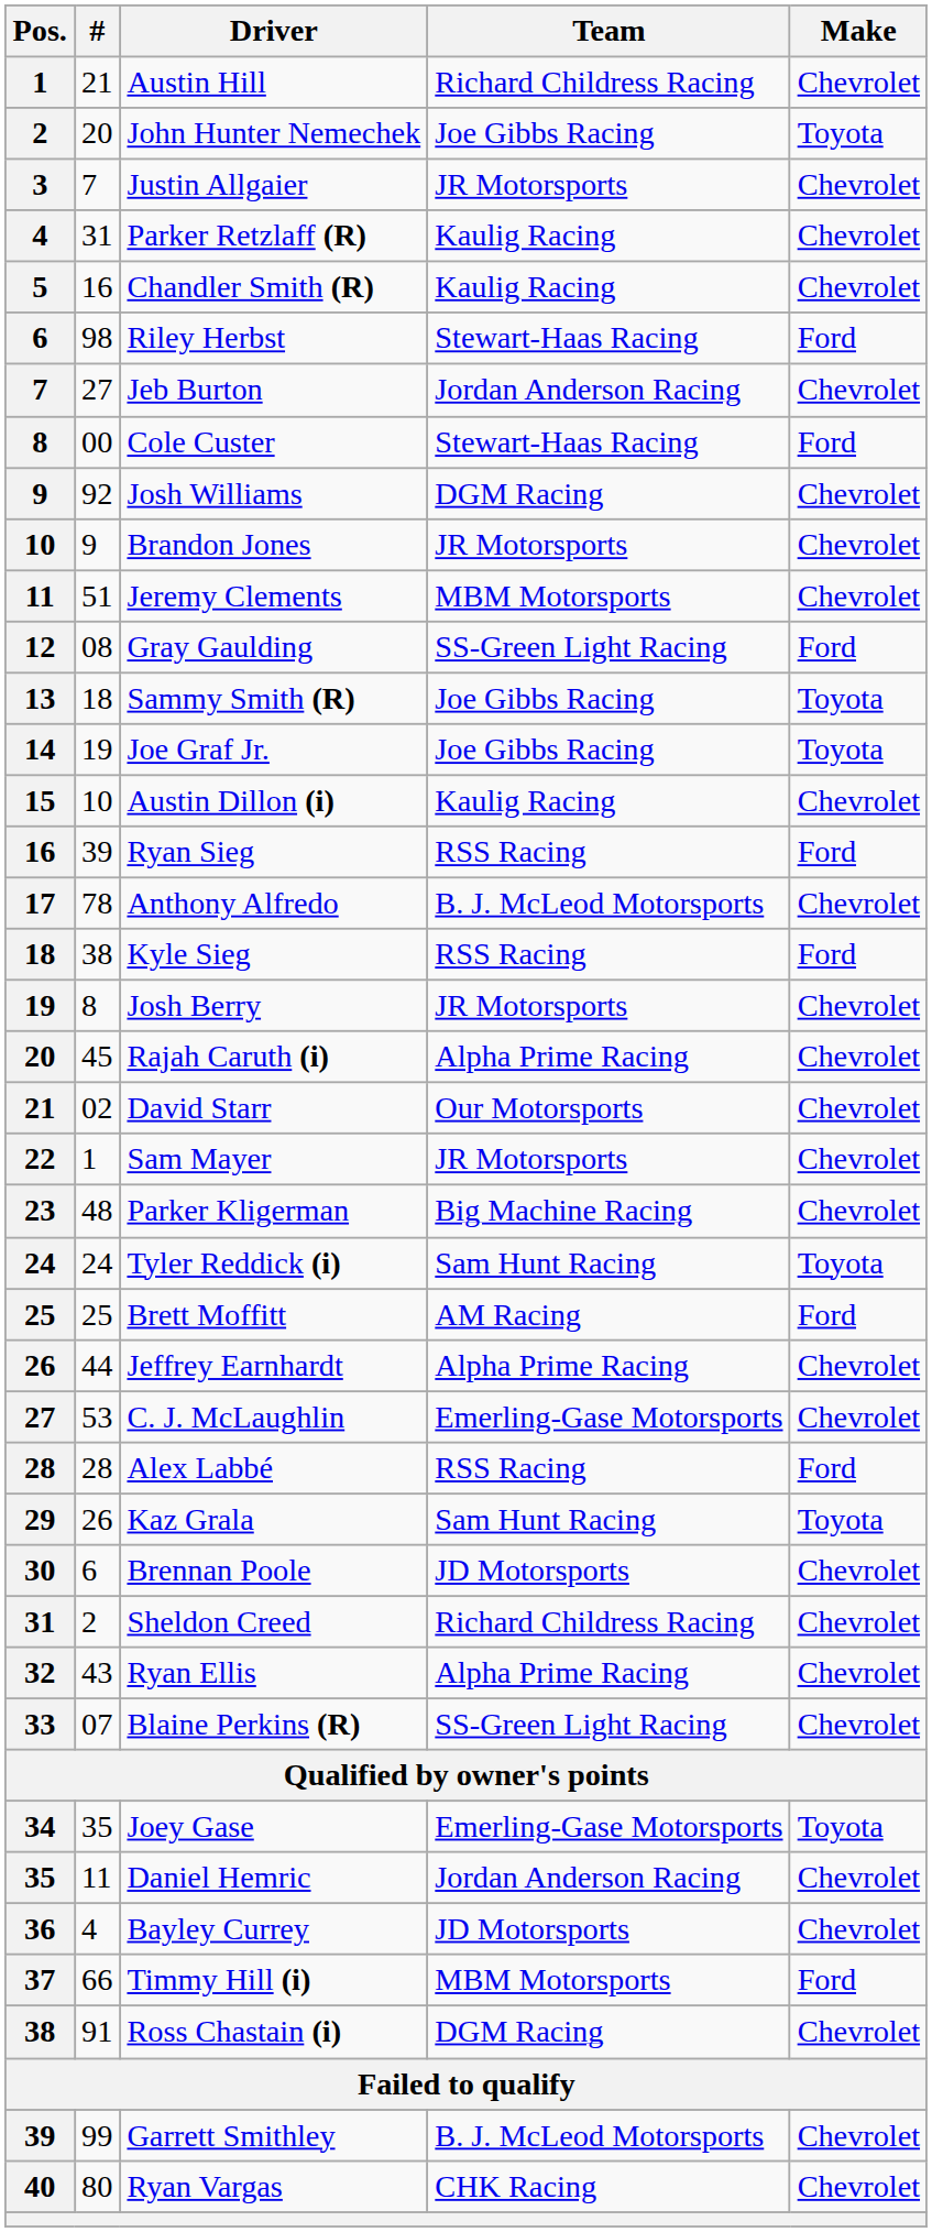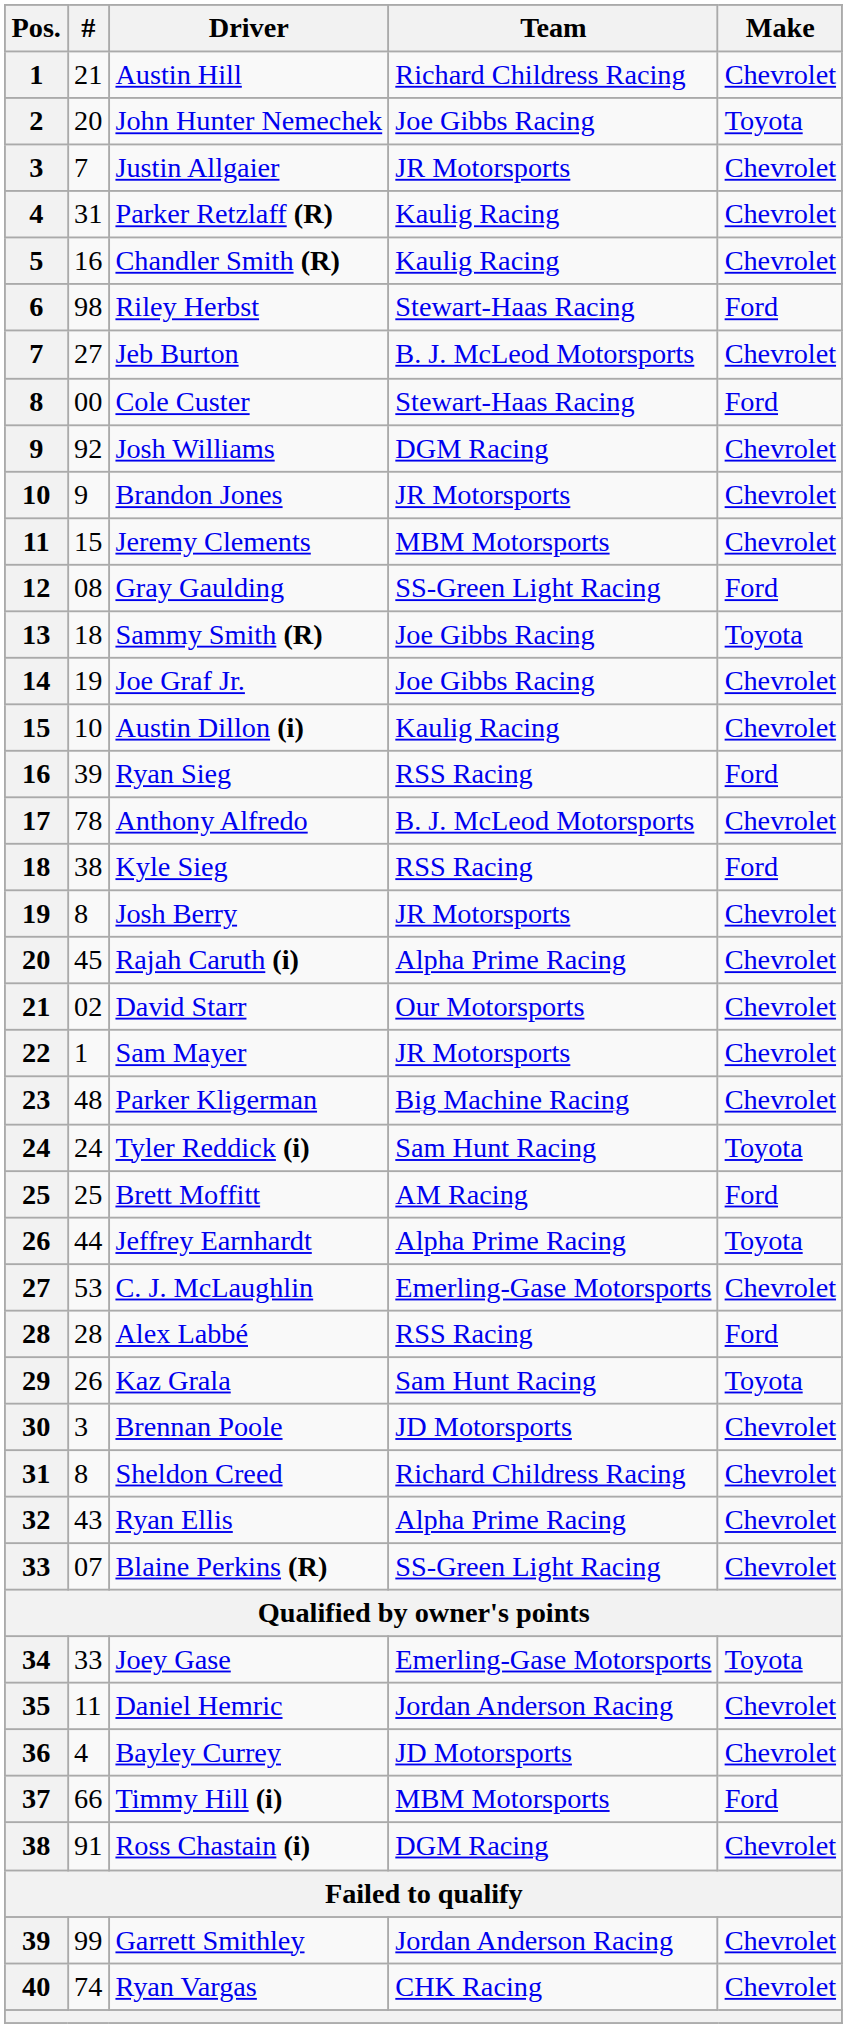Jeb Burton | Team: Jordan Anderson Racing -> B. J. McLeod Motorsports
Jeremy Clements | #: 51 -> 15
Joe Graf Jr. | Make: Toyota -> Chevrolet
Jeffrey Earnhardt | Make: Chevrolet -> Toyota
Brennan Poole | #: 6 -> 3
Sheldon Creed | #: 2 -> 8
Joey Gase | #: 35 -> 33
Garrett Smithley | Team: B. J. McLeod Motorsports -> Jordan Anderson Racing
Ryan Vargas | #: 80 -> 74
